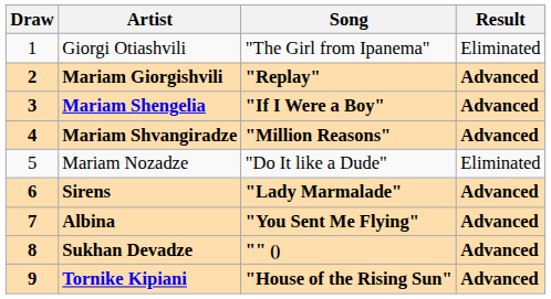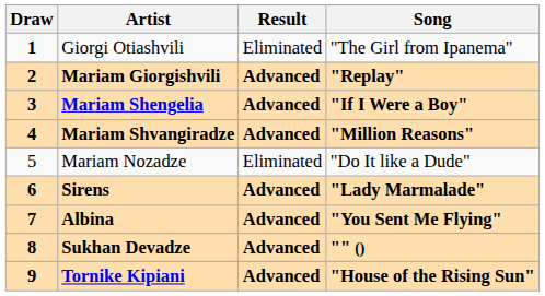columns swapped: Song <-> Result
Giorgi Otiashvili | Draw: normal -> bold
